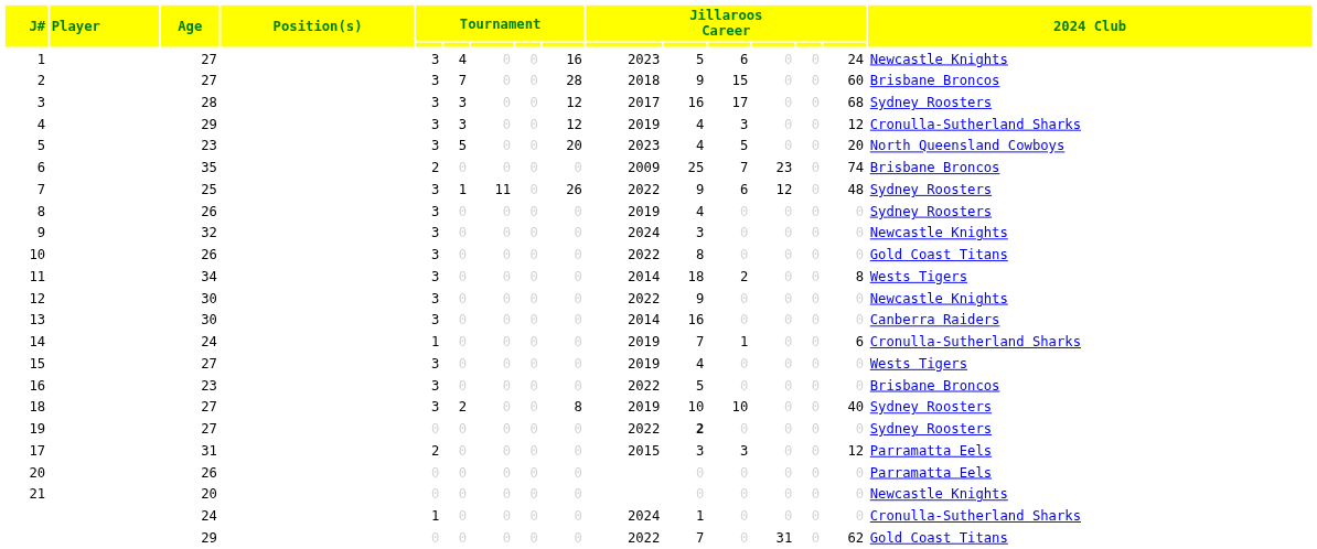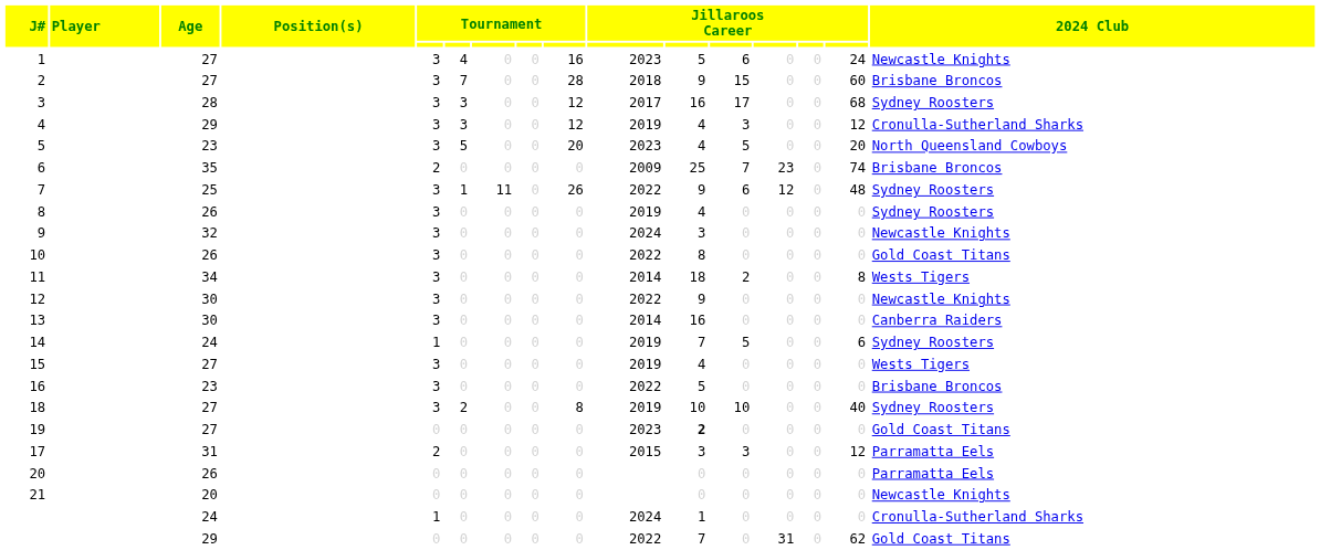14 | column 12: 1 -> 5
14 | 2024 Club: Cronulla-Sutherland Sharks -> Sydney Roosters
19 | column 10: 2022 -> 2023
19 | 2024 Club: Sydney Roosters -> Gold Coast Titans
